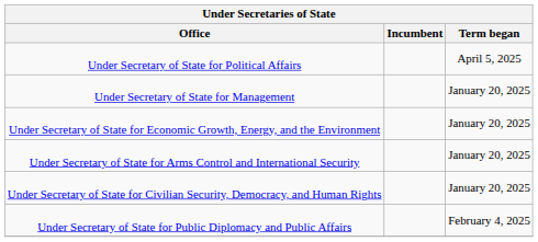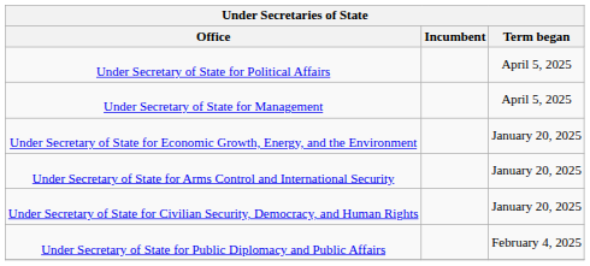Under Secretary of State for Management | Term began: January 20, 2025 -> April 5, 2025
